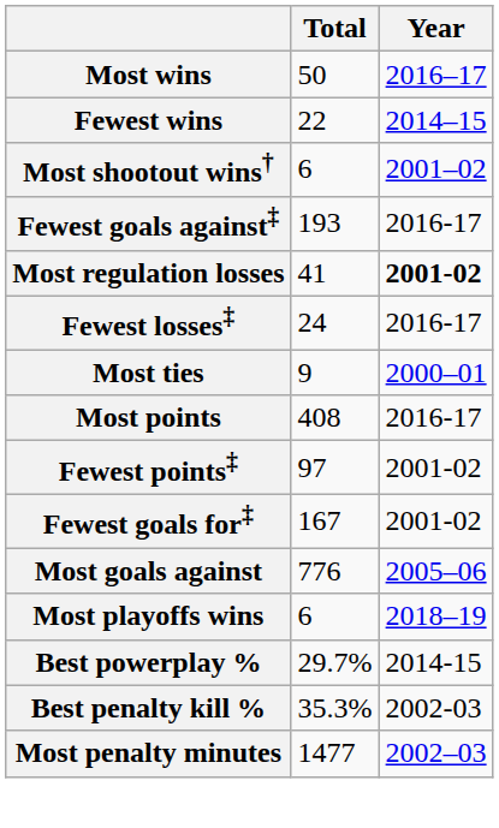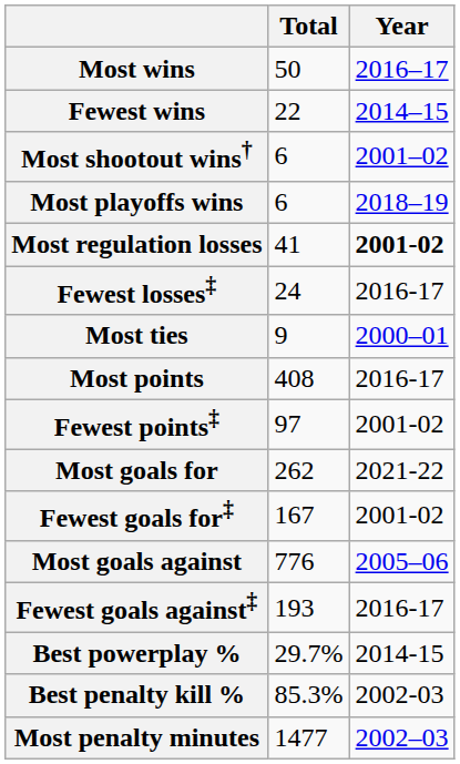rows swapped: Most playoffs wins <-> Fewest goals against‡
+ row: Most goals for | 262 | 2021-22
Best penalty kill % | Total: 35.3% -> 85.3%
